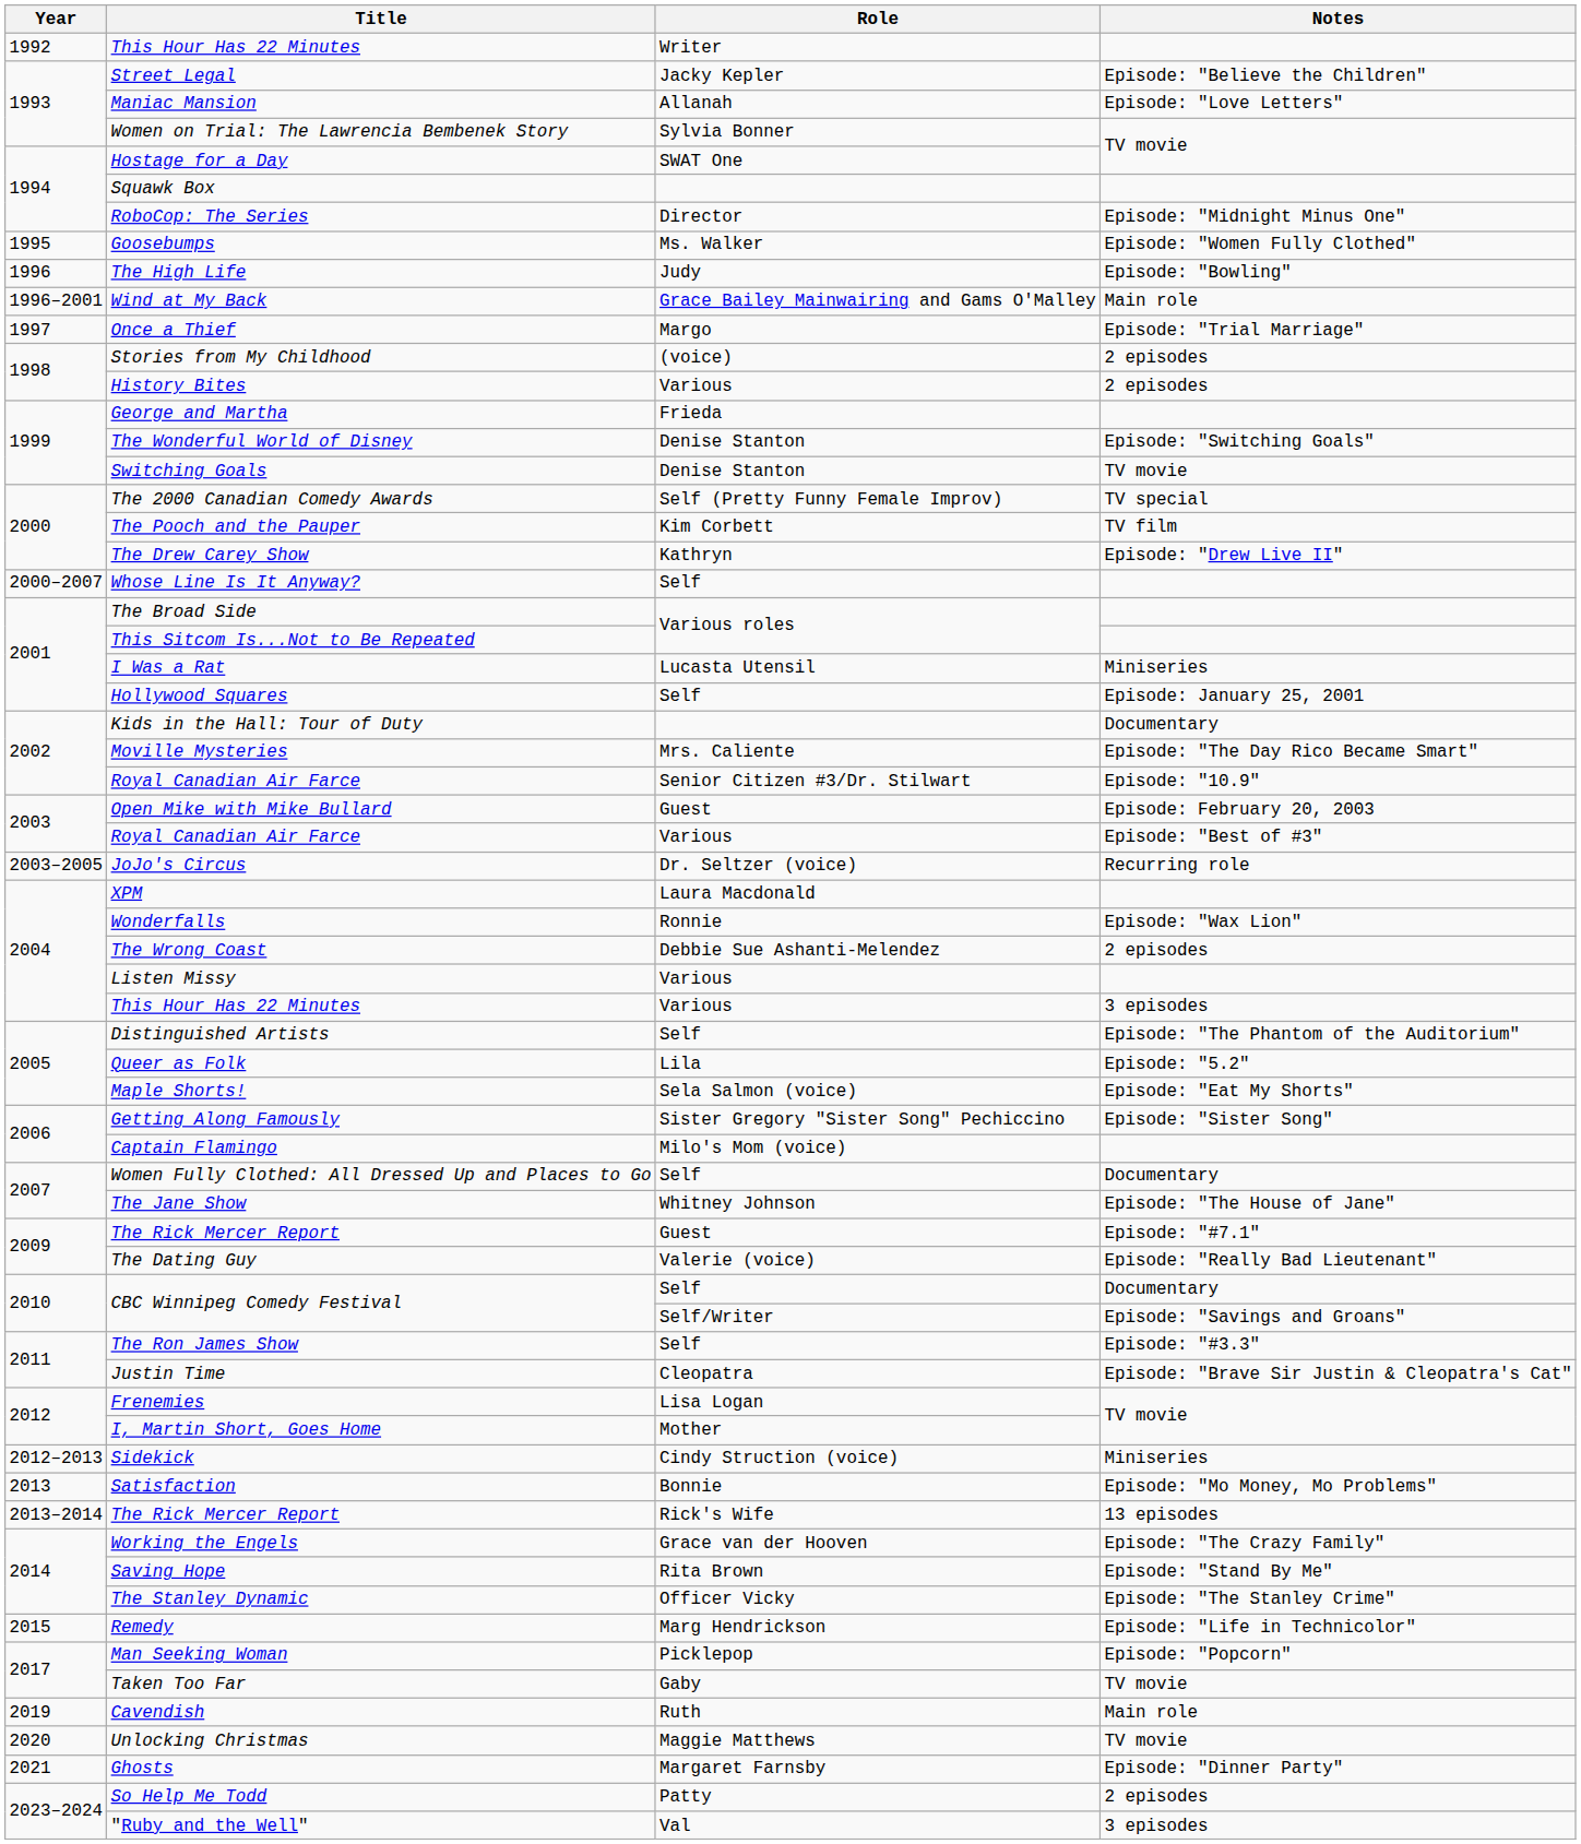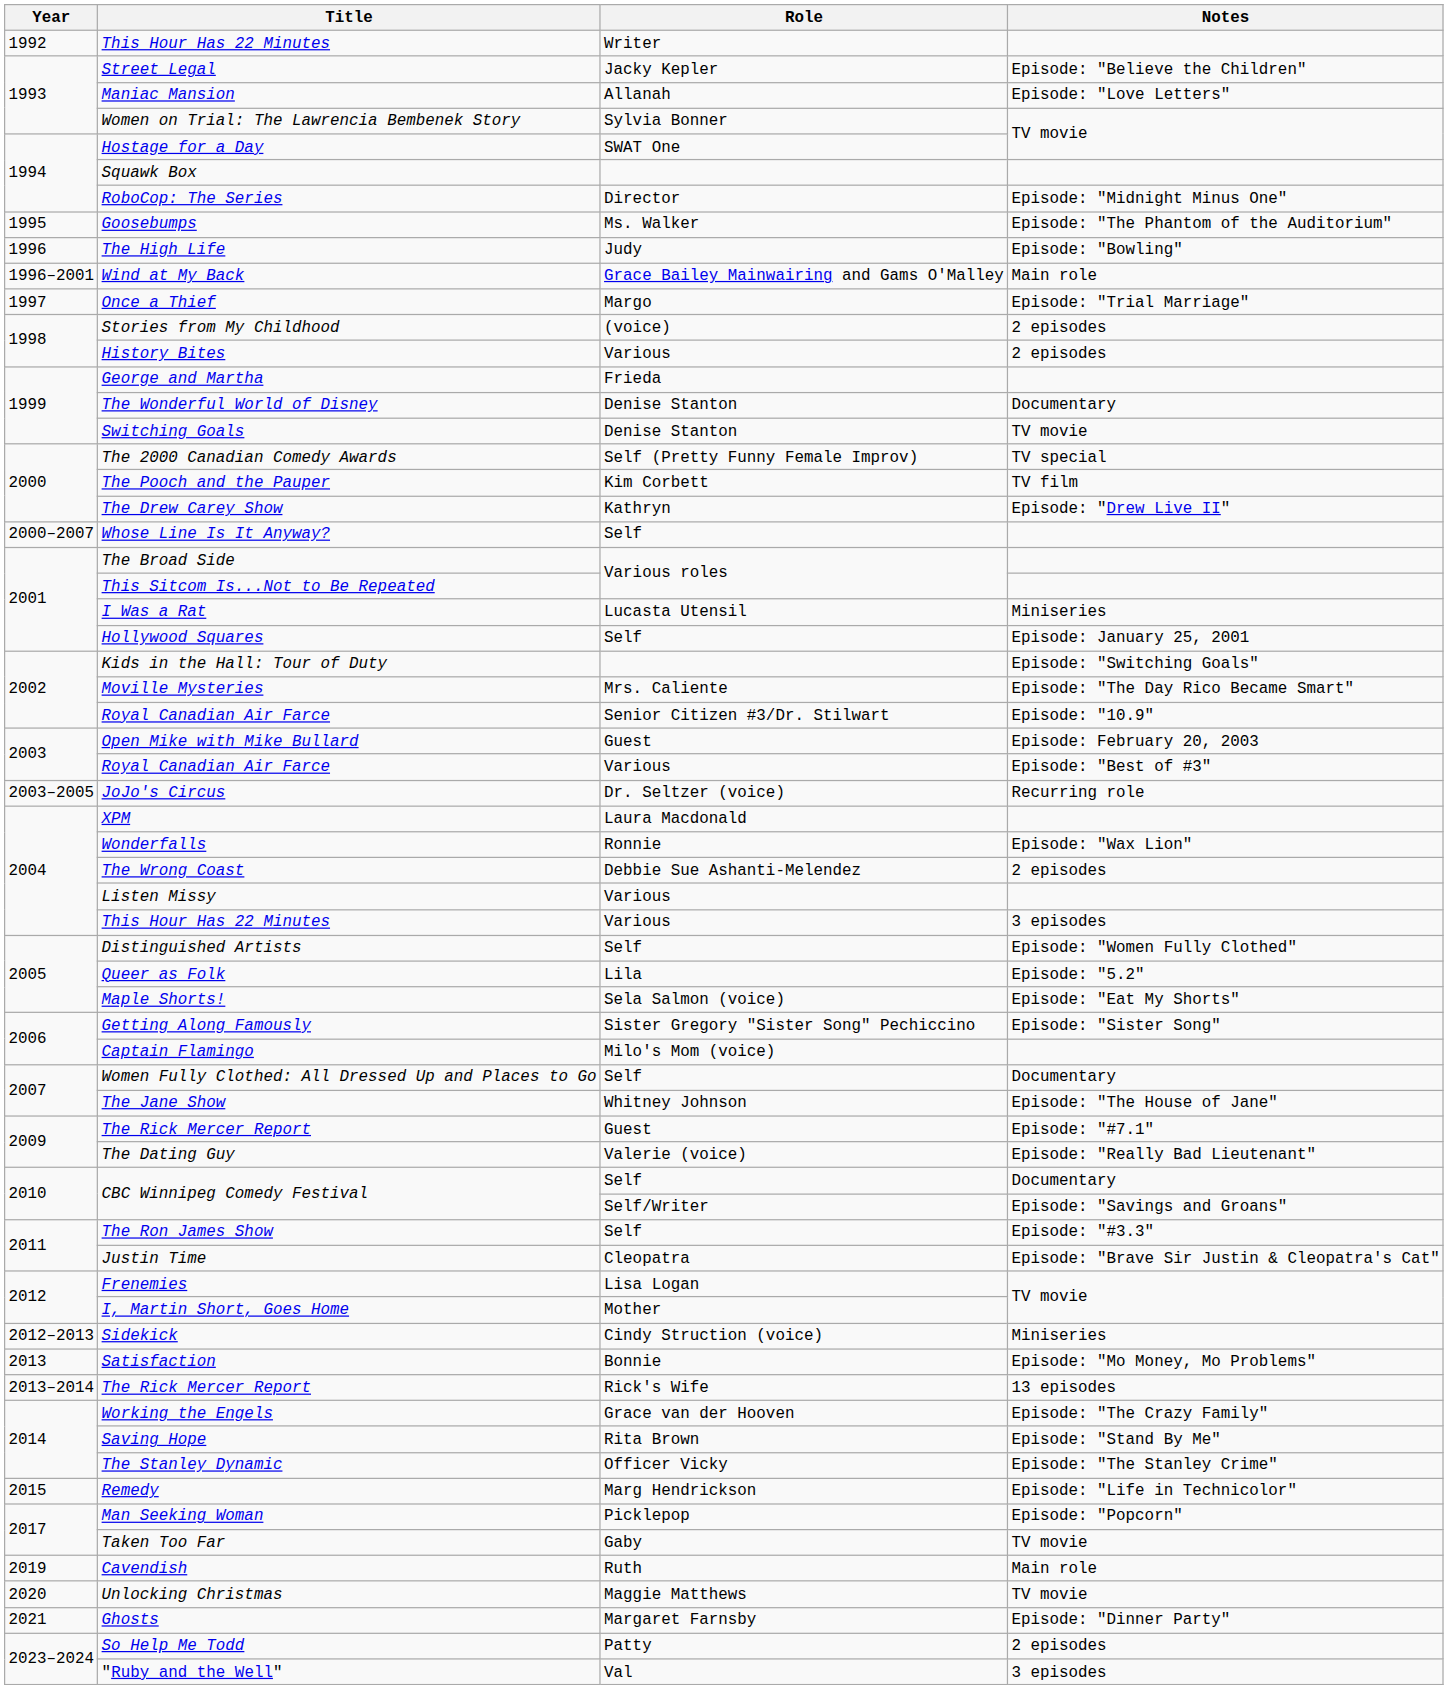Goosebumps | Notes: Episode: "Women Fully Clothed" -> Episode: "The Phantom of the Auditorium"
The Wonderful World of Disney | Notes: Episode: "Switching Goals" -> Documentary
Kids in the Hall: Tour of Duty | Notes: Documentary -> Episode: "Switching Goals"
Distinguished Artists | Notes: Episode: "The Phantom of the Auditorium" -> Episode: "Women Fully Clothed"
